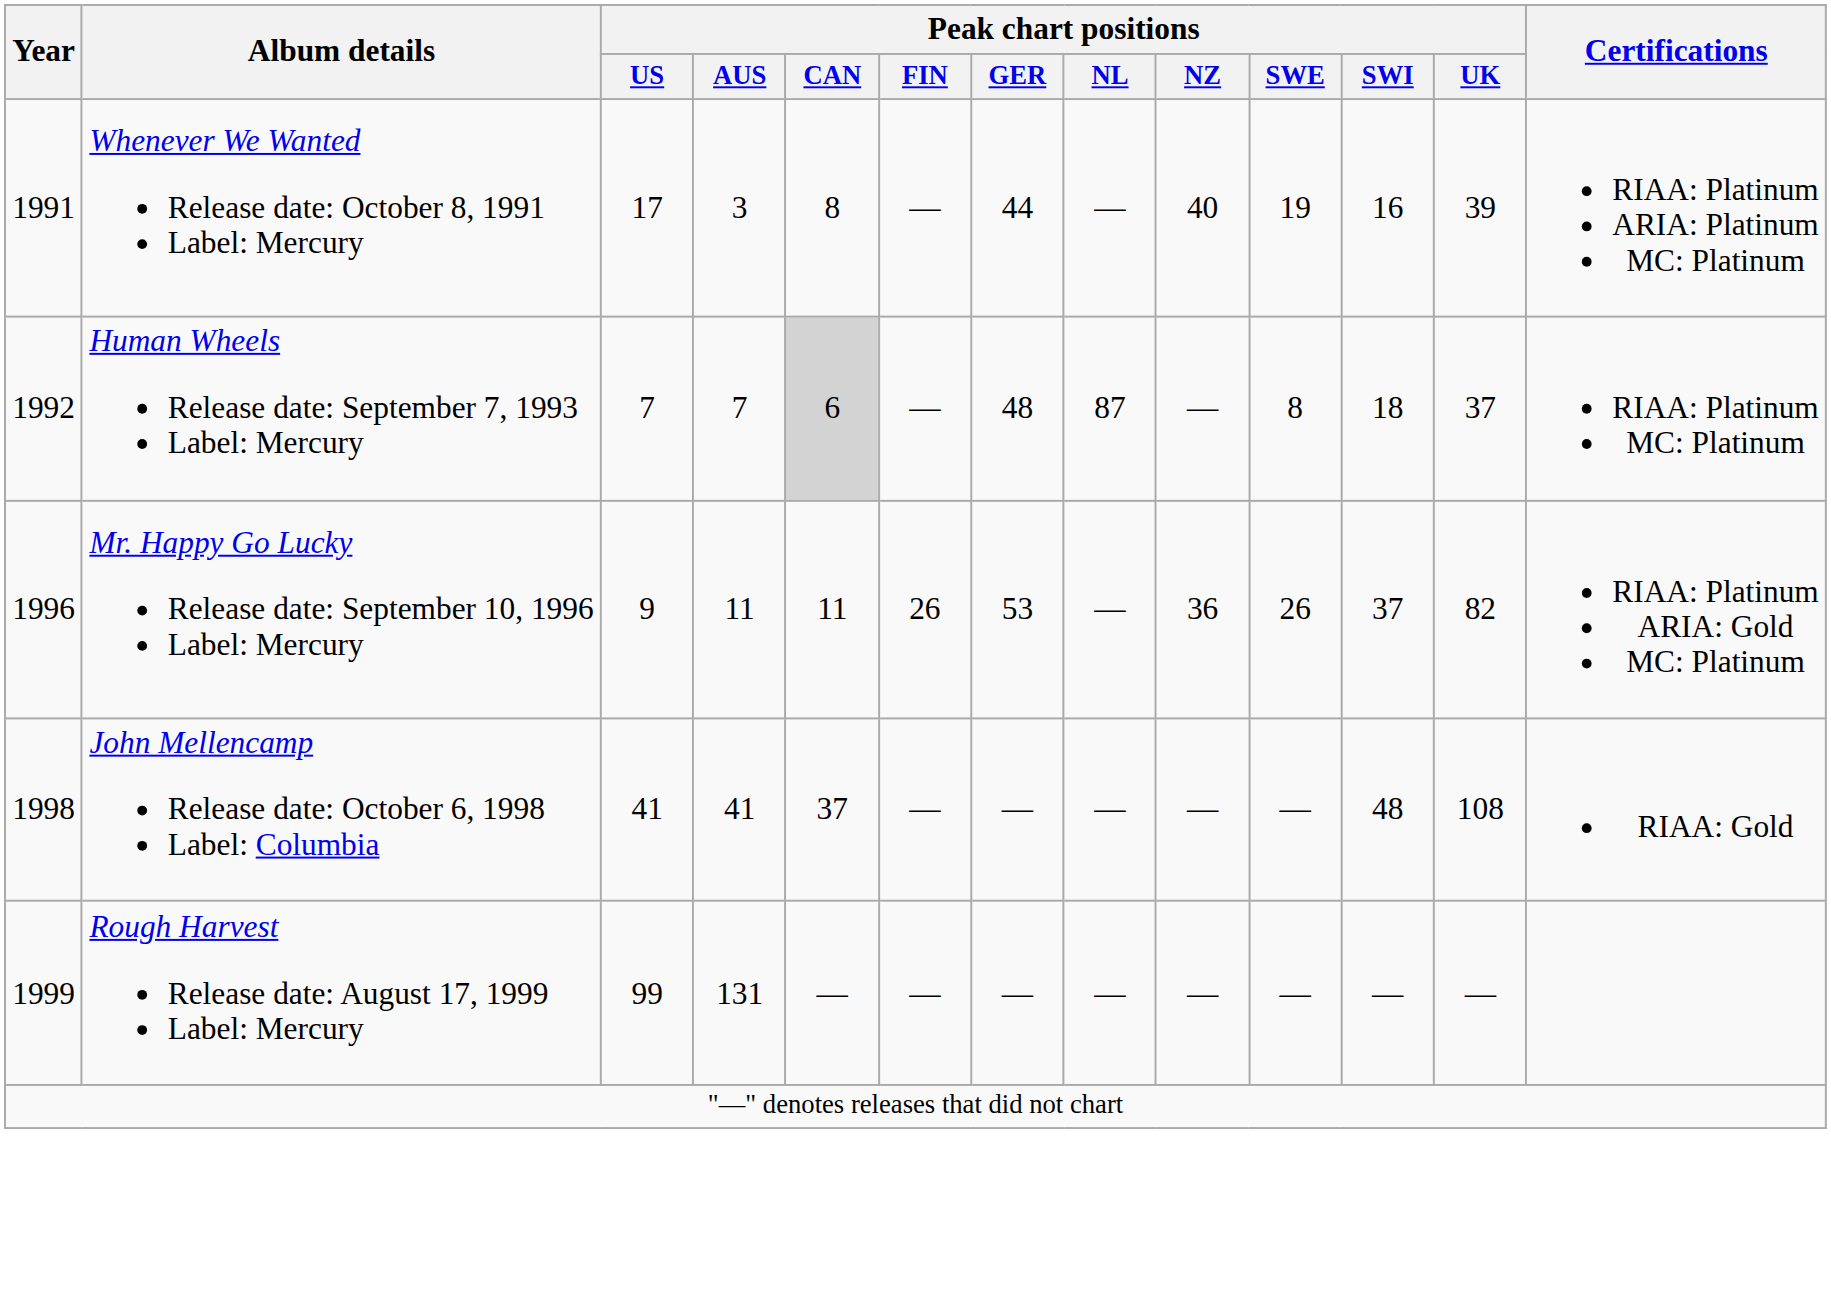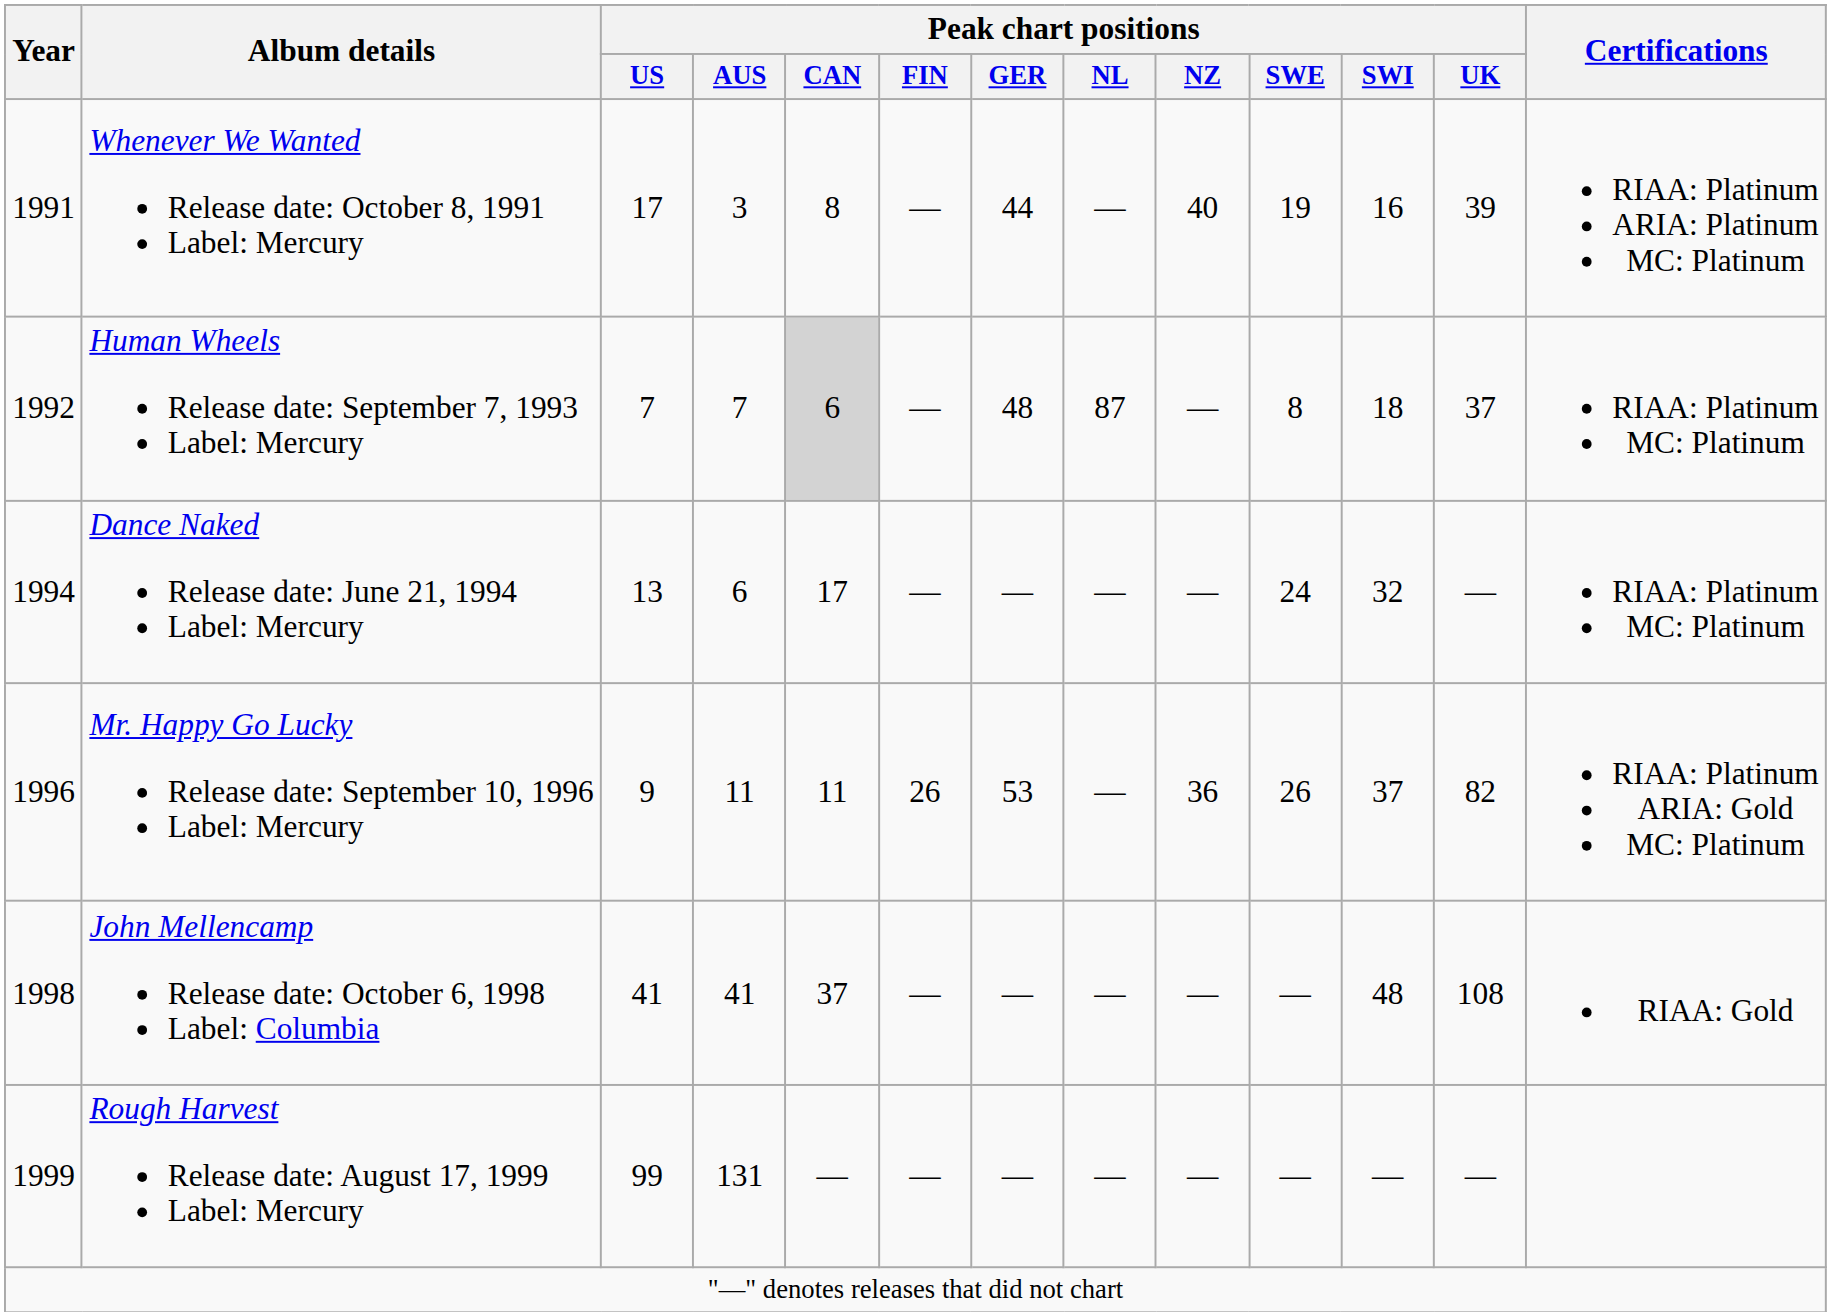+ row: 1994 | Dance Naked Release date: June 21, 1994 Label: Mercury | 13 | 6 | 17 | — | — | — | — | 24 | 32 | — | RIAA: Platinum MC: Platinum
